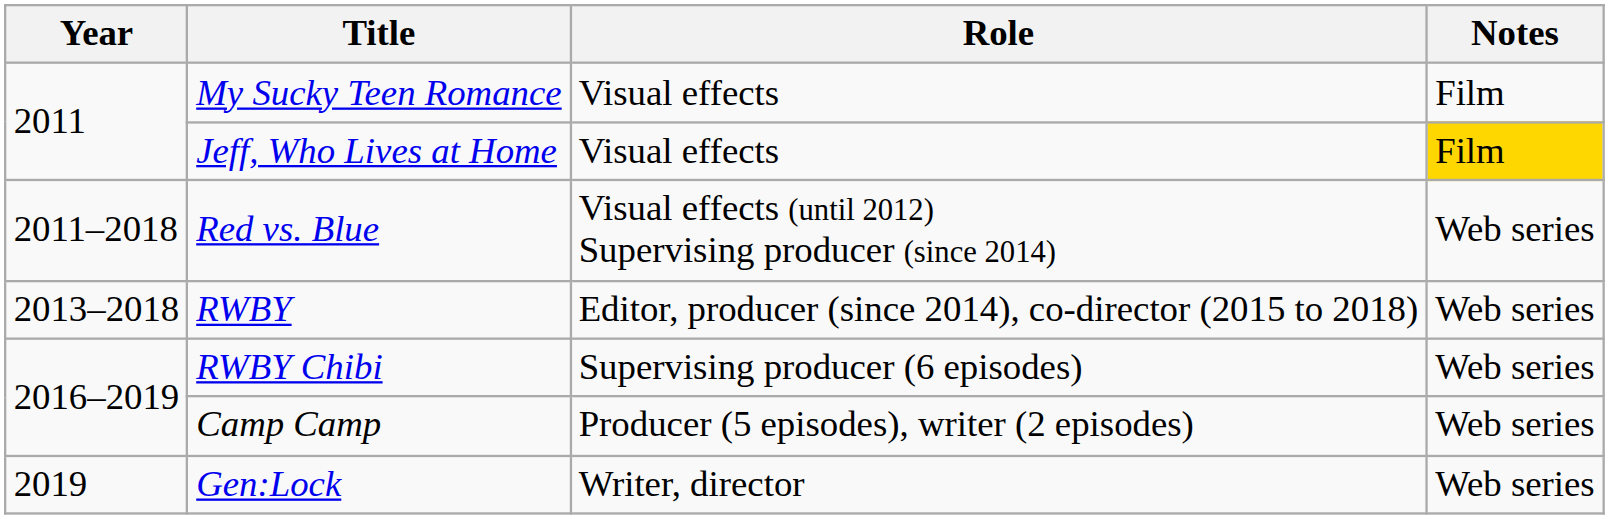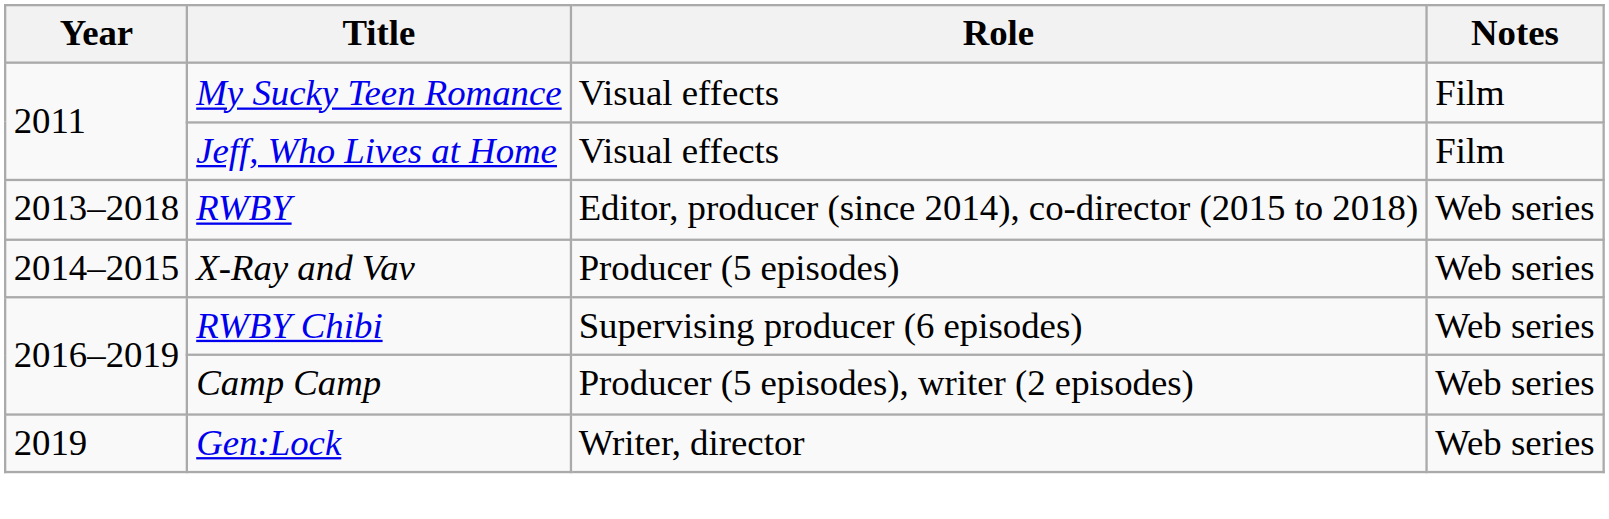Jeff, Who Lives at Home | Notes: gold background -> no background
- row: 2011–2018 | Red vs. Blue | Visual effects (until 2012) Supervising producer (since 2014) | Web series
+ row: 2014–2015 | X-Ray and Vav | Producer (5 episodes) | Web series
